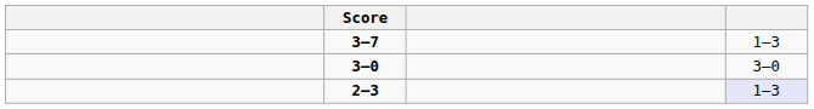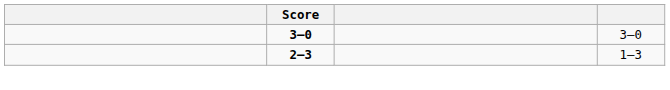- row: 3–7 | 1–3
2–3 | column 4: lavender background -> no background
